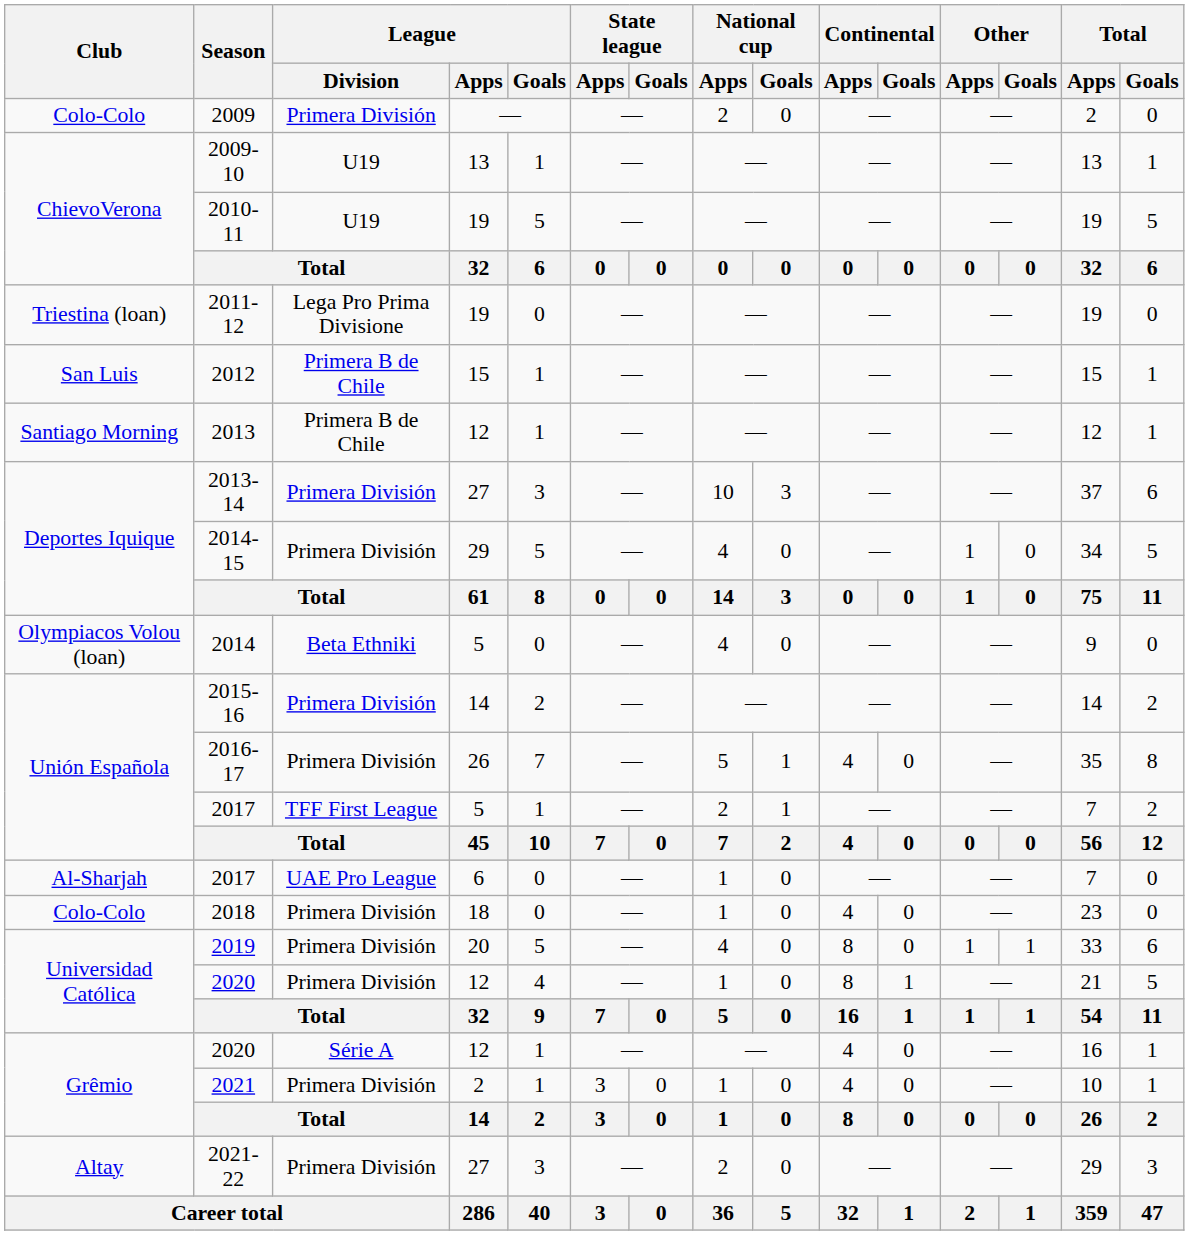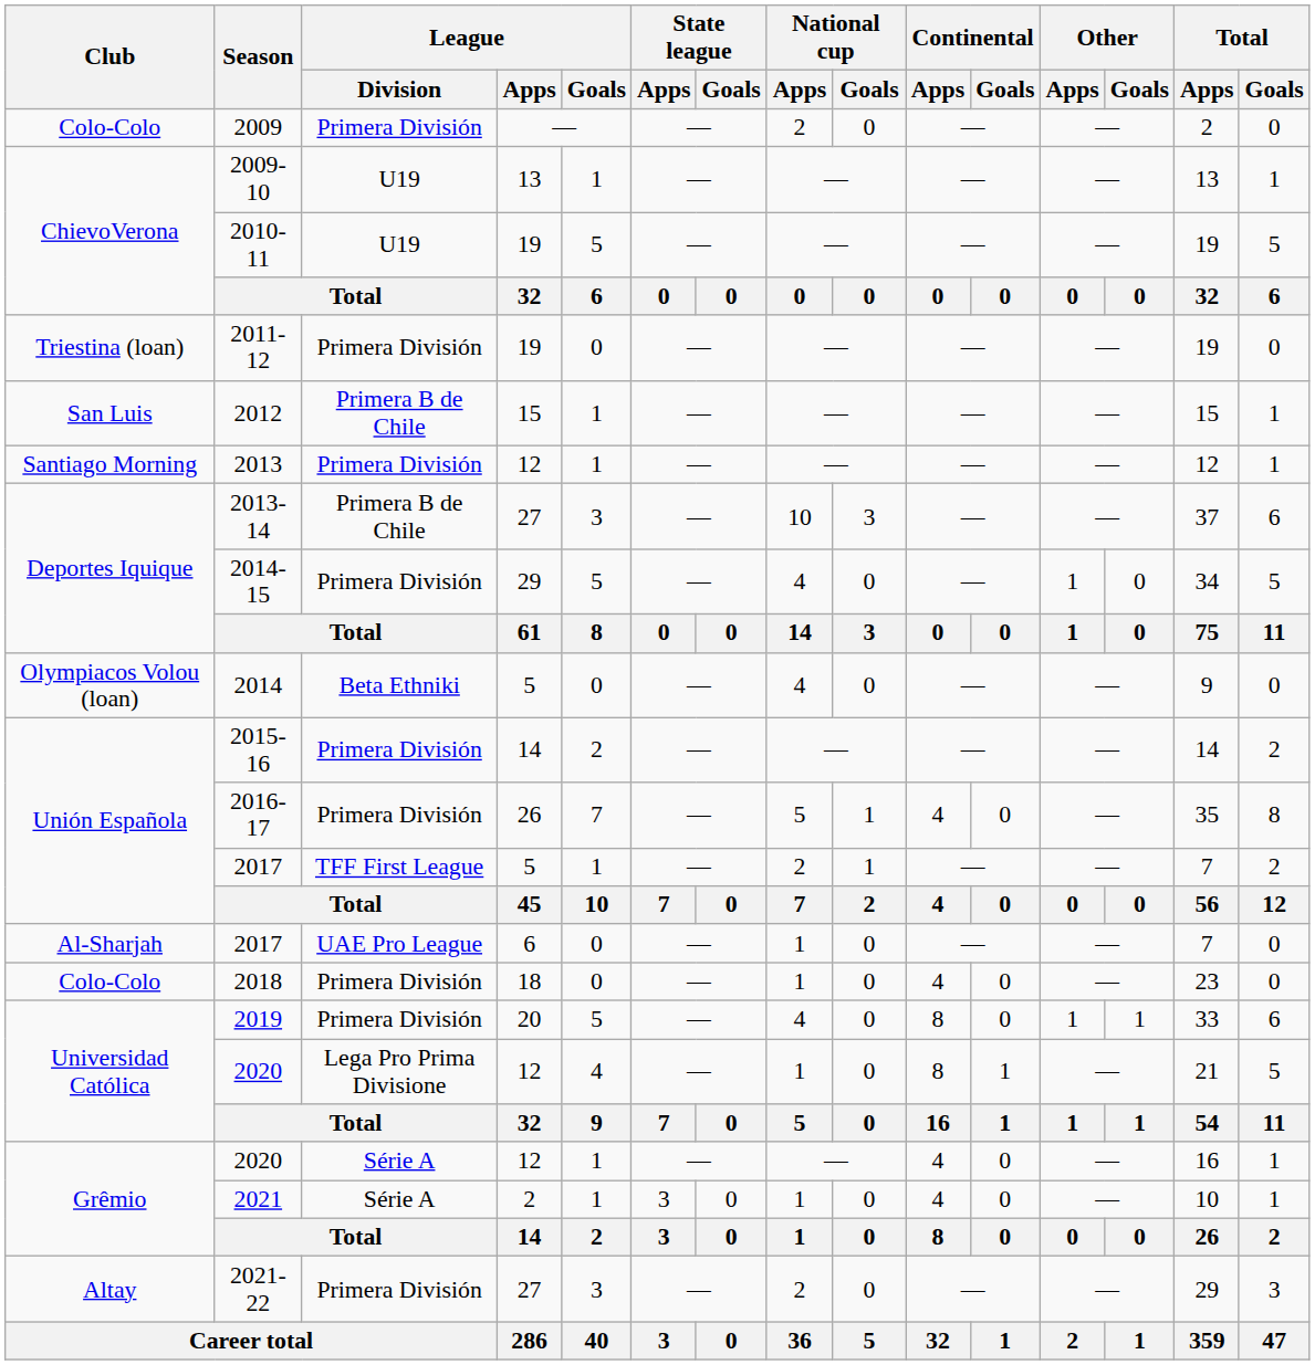2011-12 | League / Division: Lega Pro Prima Divisione -> Primera División
2013 | League / Division: Primera B de Chile -> Primera División
2013-14 | League / Division: Primera División -> Primera B de Chile
Universidad Católica / 2020 | League / Division: Primera División -> Lega Pro Prima Divisione
2021 | League / Division: Primera División -> Série A
